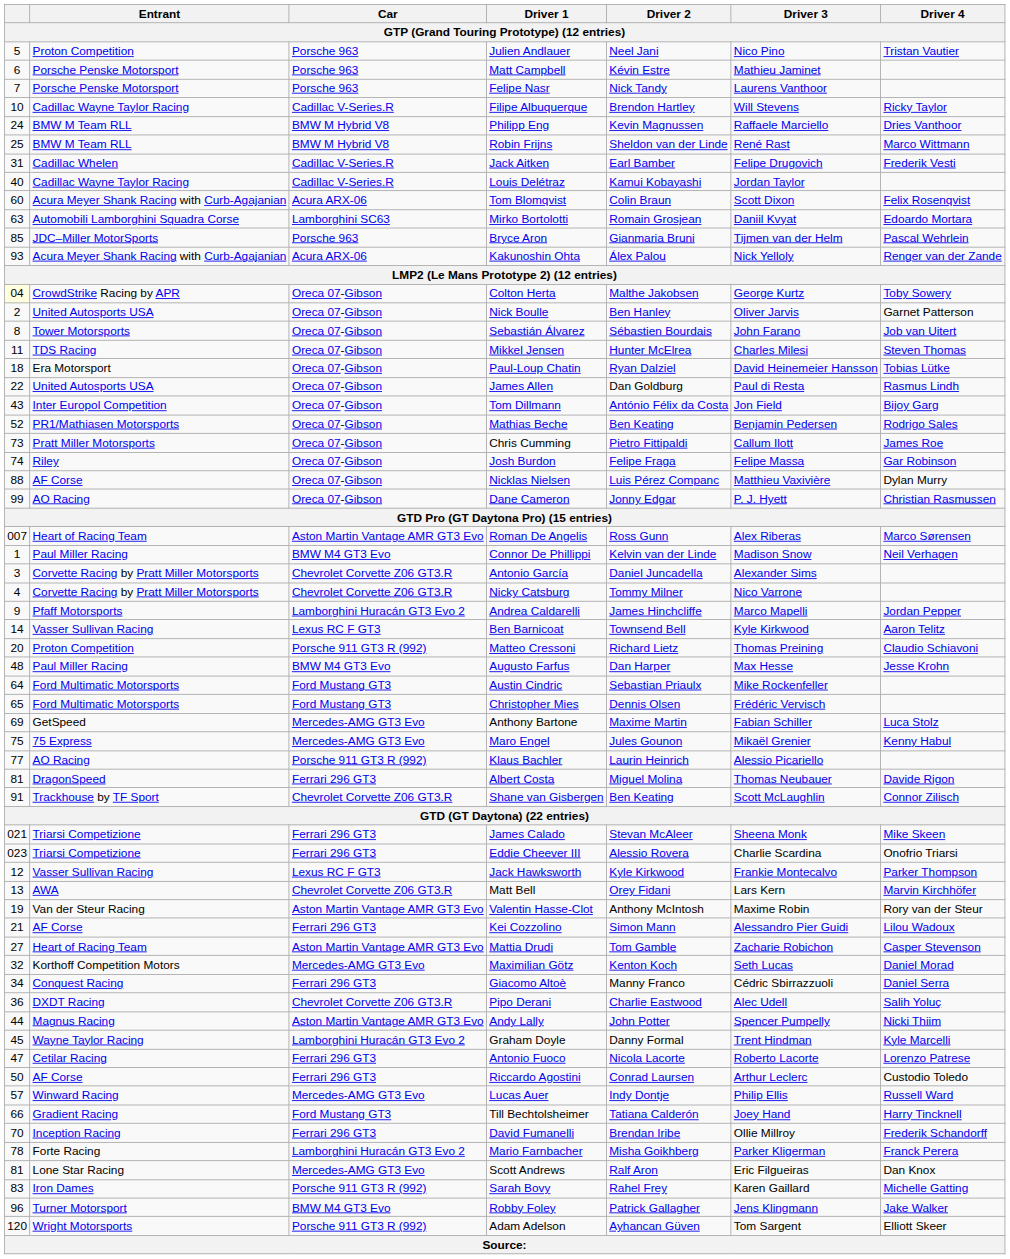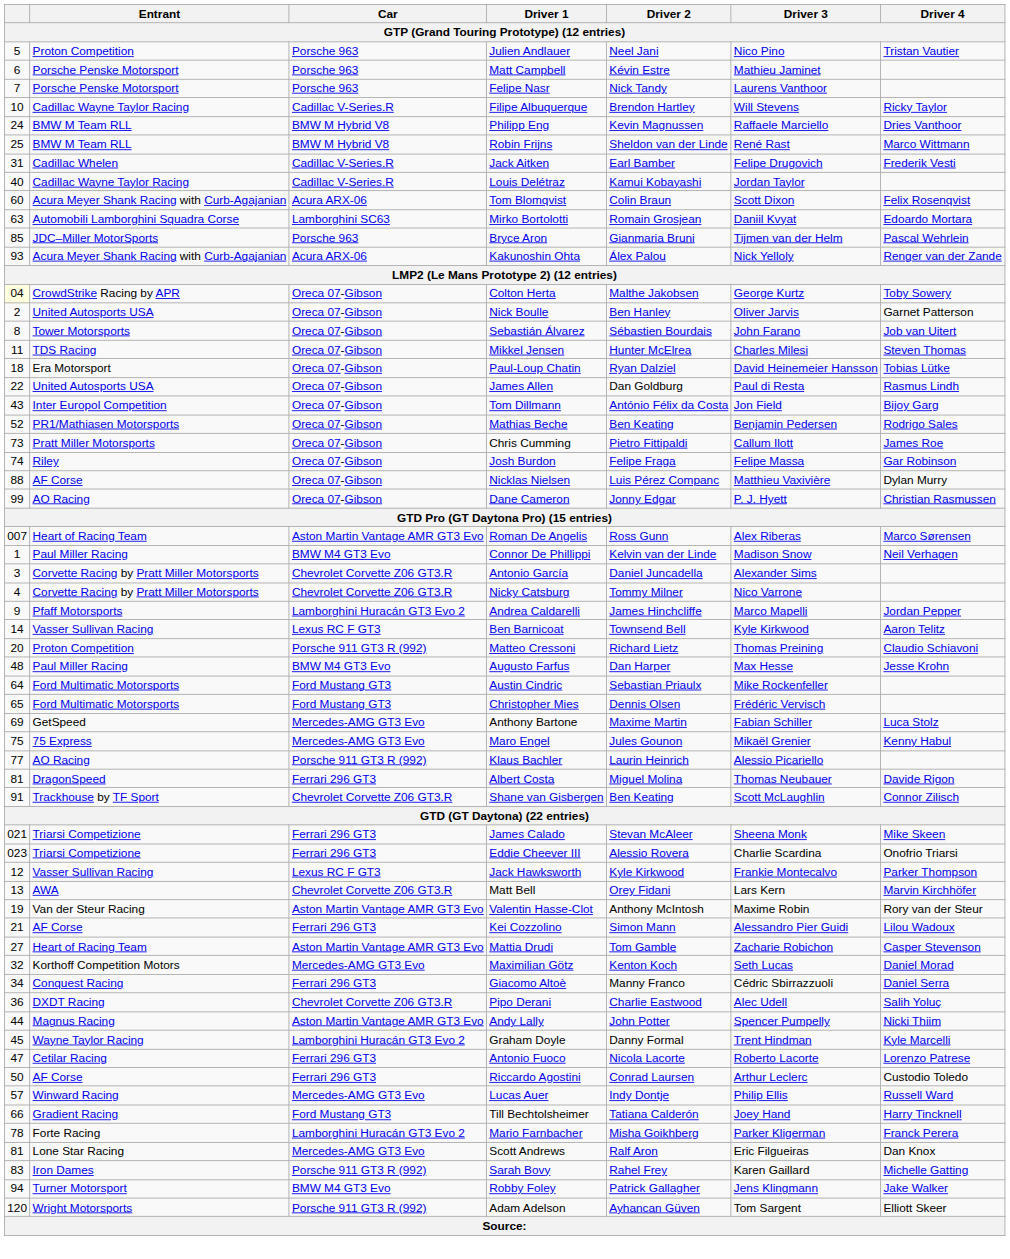- row: 70 | Inception Racing | Ferrari 296 GT3 | David Fumanelli | Brendan Iribe | Ollie Millroy | Frederik Schandorff
Robby Foley | column 1: 96 -> 94
